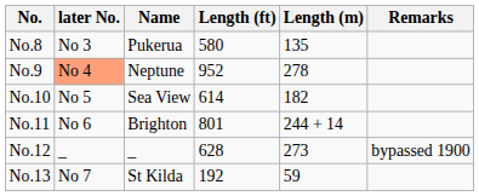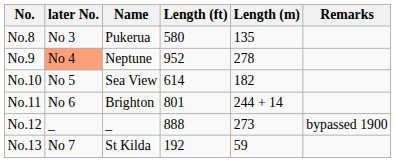No.12 | Length (ft): 628 -> 888
